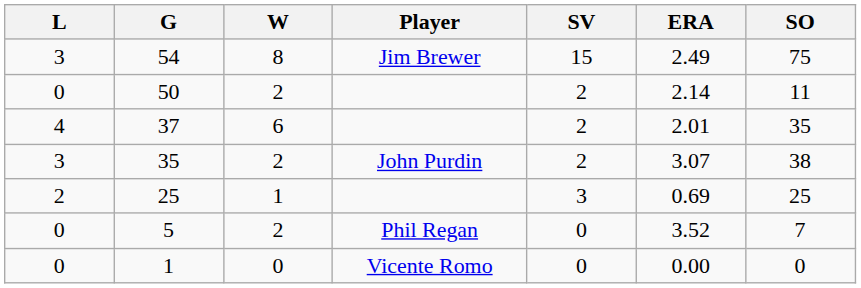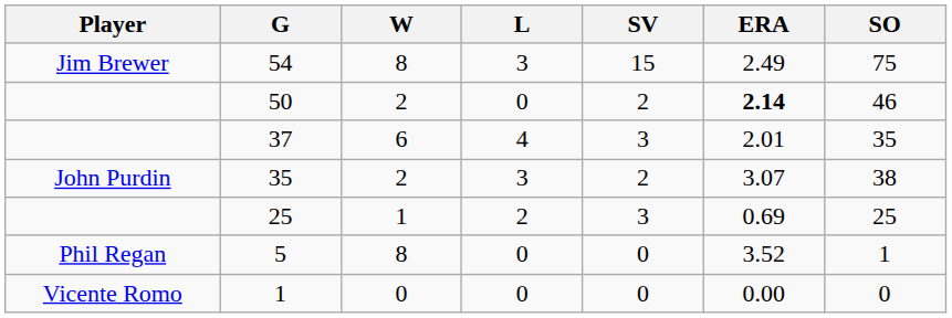columns swapped: Player <-> L
50 | ERA: normal -> bold
50 | SO: 11 -> 46
37 | SV: 2 -> 3
5 | W: 2 -> 8
5 | SO: 7 -> 1
